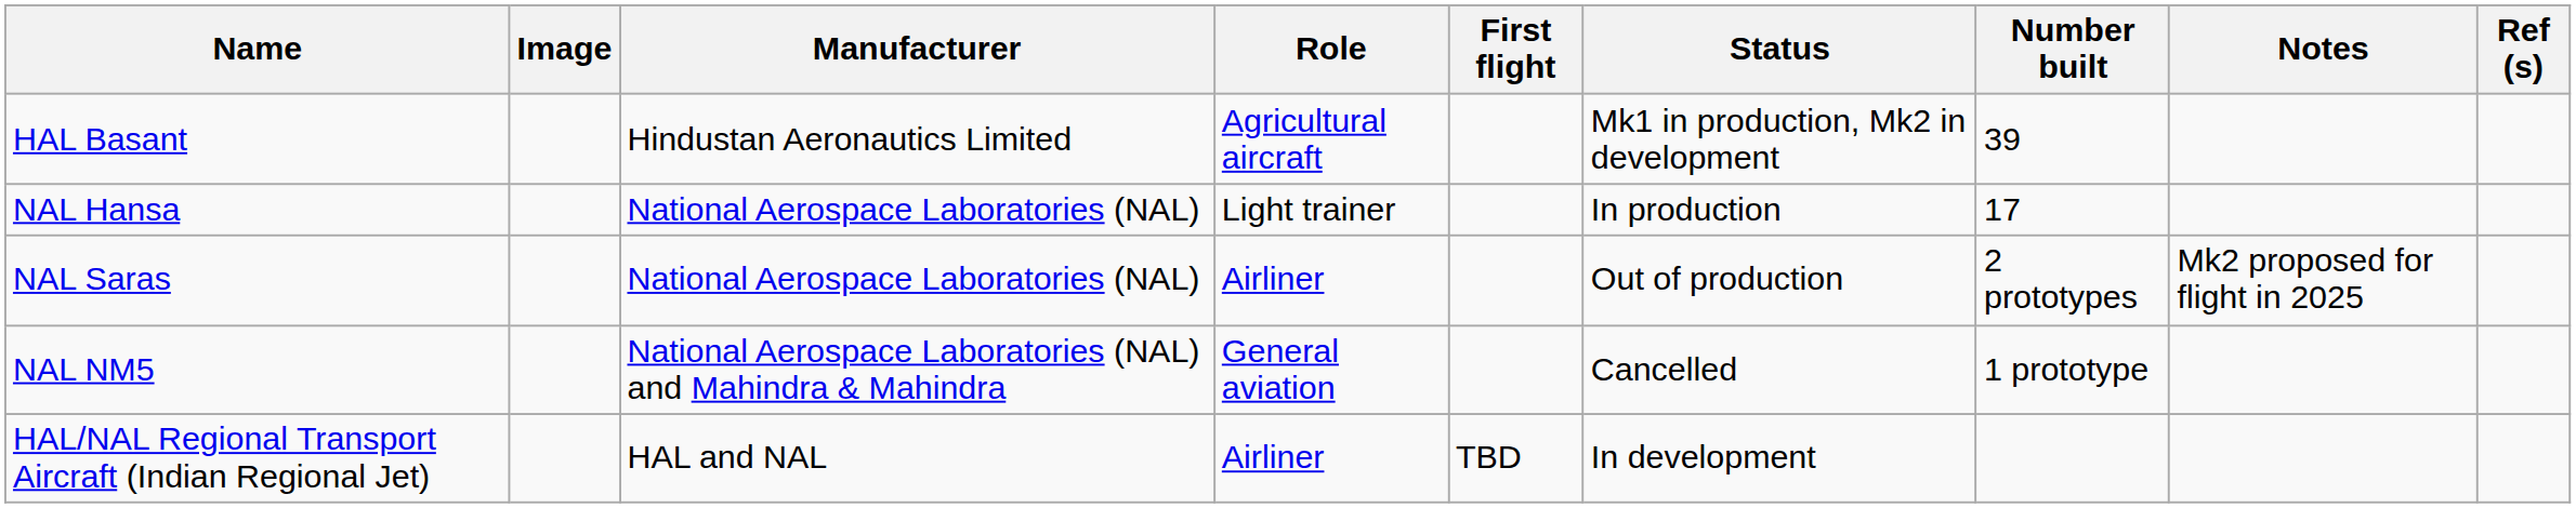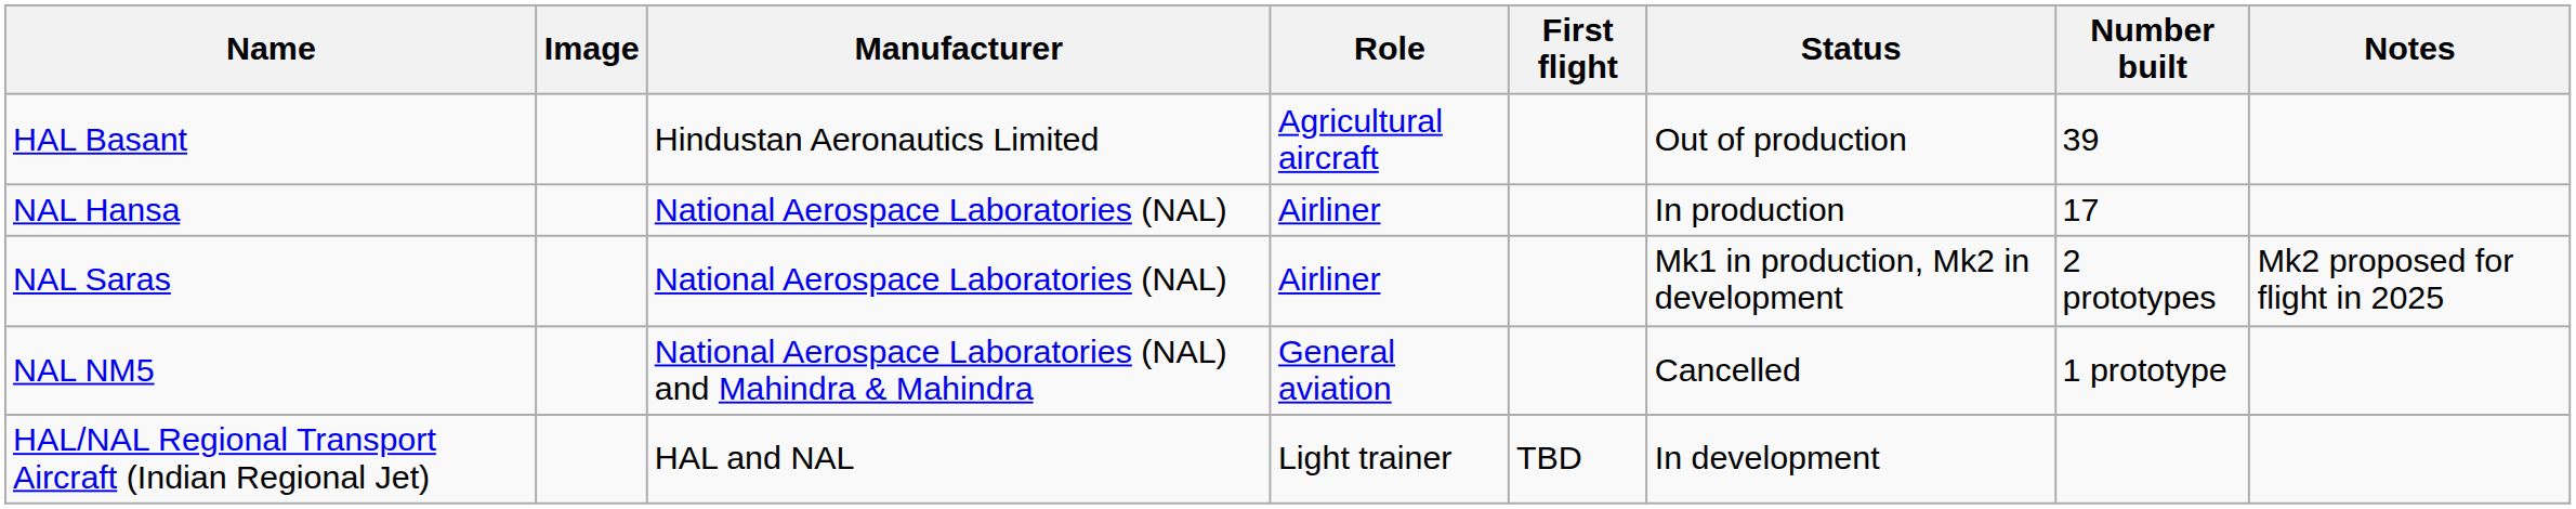- column: Ref (s)
HAL Basant | Status: Mk1 in production, Mk2 in development -> Out of production
NAL Hansa | Role: Light trainer -> Airliner
NAL Saras | Status: Out of production -> Mk1 in production, Mk2 in development
HAL/NAL Regional Transport Aircraft (Indian Regional Jet) | Role: Airliner -> Light trainer
